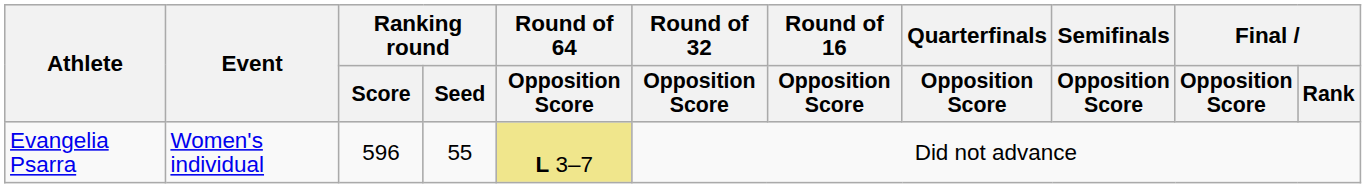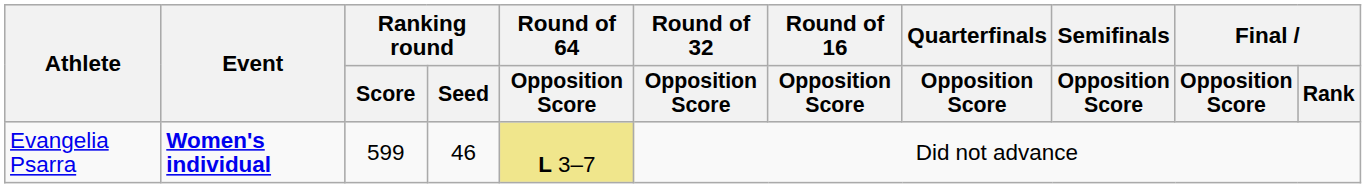Evangelia Psarra | Event: normal -> bold
Evangelia Psarra | Ranking round / Score: 596 -> 599
Evangelia Psarra | Ranking round / Seed: 55 -> 46
